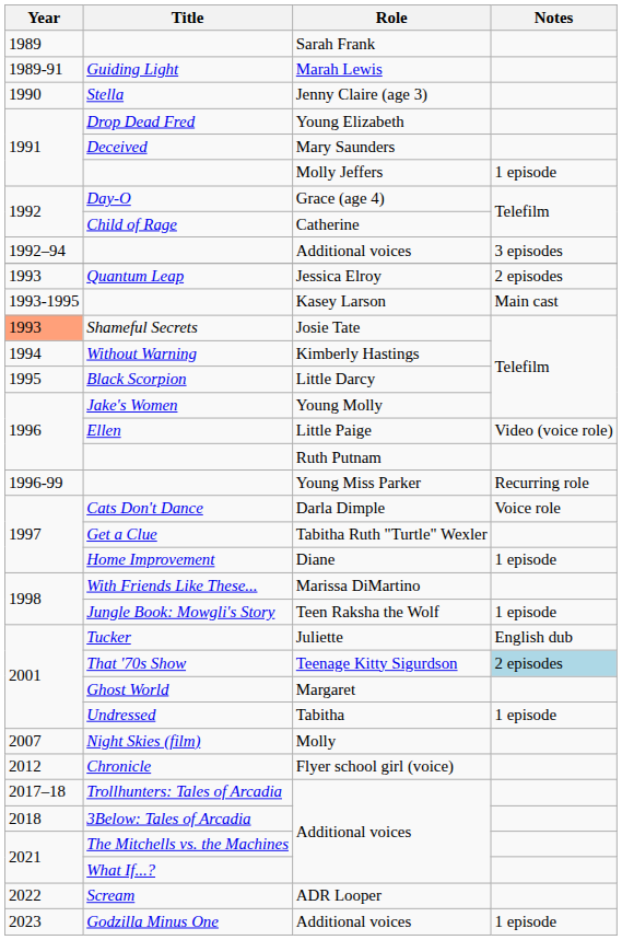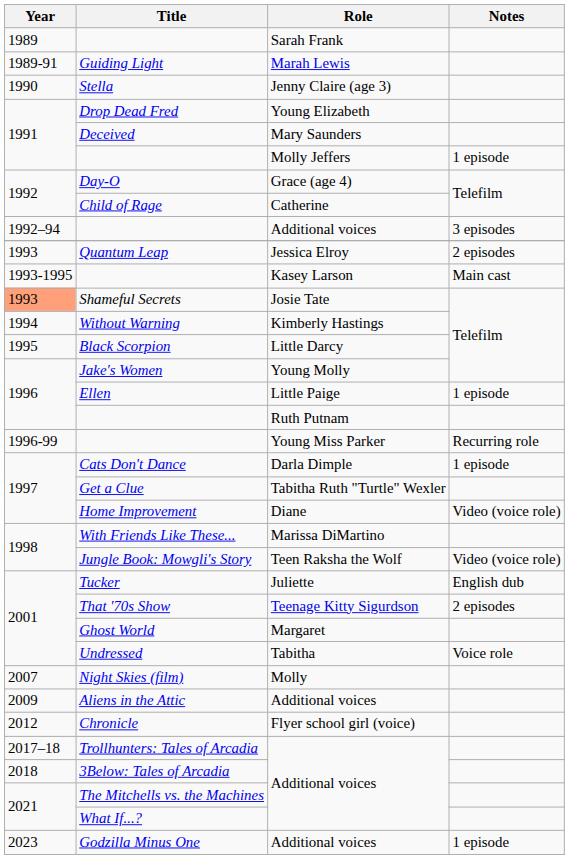Ellen | Notes: Video (voice role) -> 1 episode
Cats Don't Dance | Notes: Voice role -> 1 episode
Home Improvement | Notes: 1 episode -> Video (voice role)
Jungle Book: Mowgli's Story | Notes: 1 episode -> Video (voice role)
That '70s Show | Notes: lightblue background -> no background
Undressed | Notes: 1 episode -> Voice role
+ row: 2009 | Aliens in the Attic | Additional voices
- row: 2022 | Scream | ADR Looper
